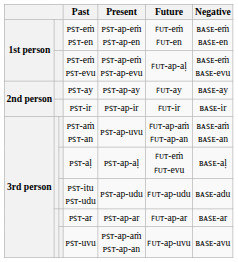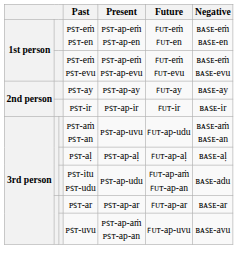ᴩꜱᴛ-eṁ ᴩꜱᴛ-evu | Future: ꜰᴜᴛ-ap-aḷ -> ꜰᴜᴛ-eṁ ꜰᴜᴛ-evu
ᴩꜱᴛ-aṁ ᴩꜱᴛ-an | Future: ꜰᴜᴛ-ap-aṁ ꜰᴜᴛ-ap-an -> ꜰᴜᴛ-ap-udu
ᴩꜱᴛ-aḷ | Future: ꜰᴜᴛ-eṁ ꜰᴜᴛ-evu -> ꜰᴜᴛ-ap-aḷ
ᴩꜱᴛ-itu ᴩꜱᴛ-udu | Future: ꜰᴜᴛ-ap-udu -> ꜰᴜᴛ-ap-aṁ ꜰᴜᴛ-ap-an
